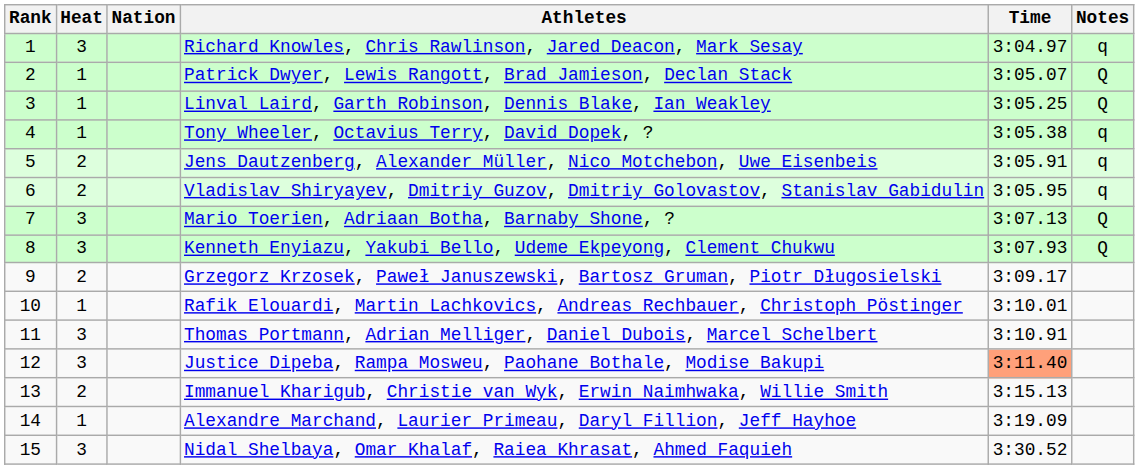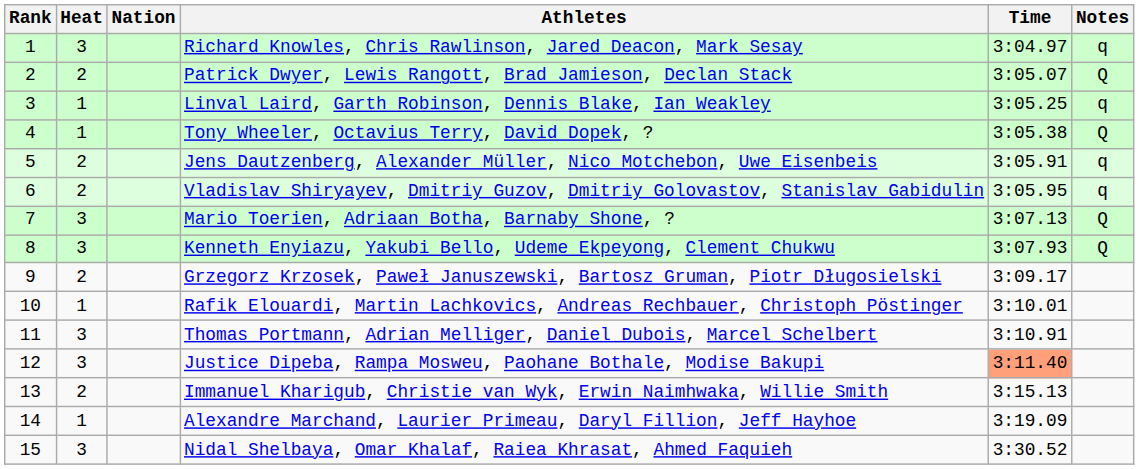Patrick Dwyer, Lewis Rangott, Brad Jamieson, Declan Stack | Heat: 1 -> 2
Linval Laird, Garth Robinson, Dennis Blake, Ian Weakley | Notes: Q -> q
Tony Wheeler, Octavius Terry, David Dopek, ? | Notes: q -> Q
